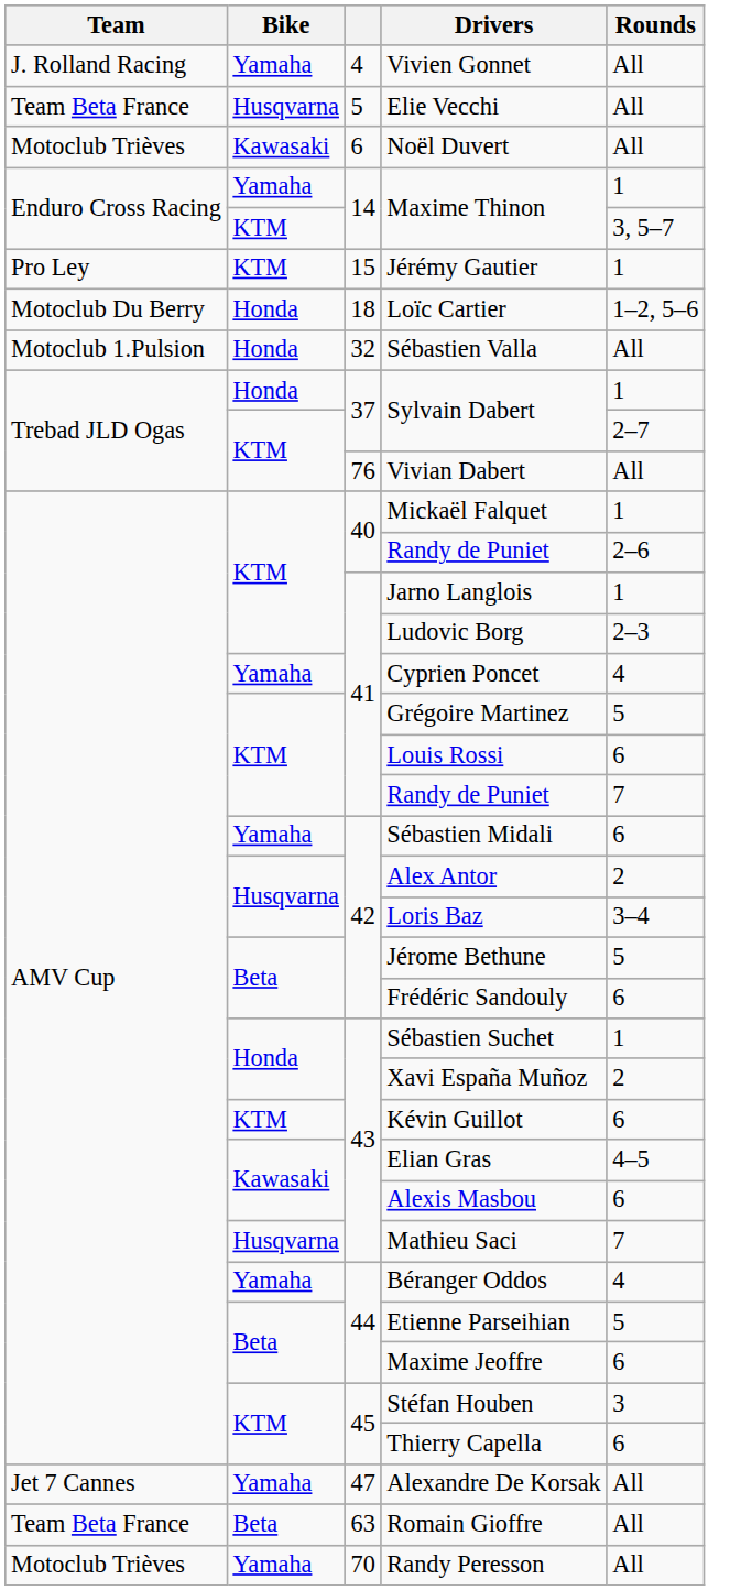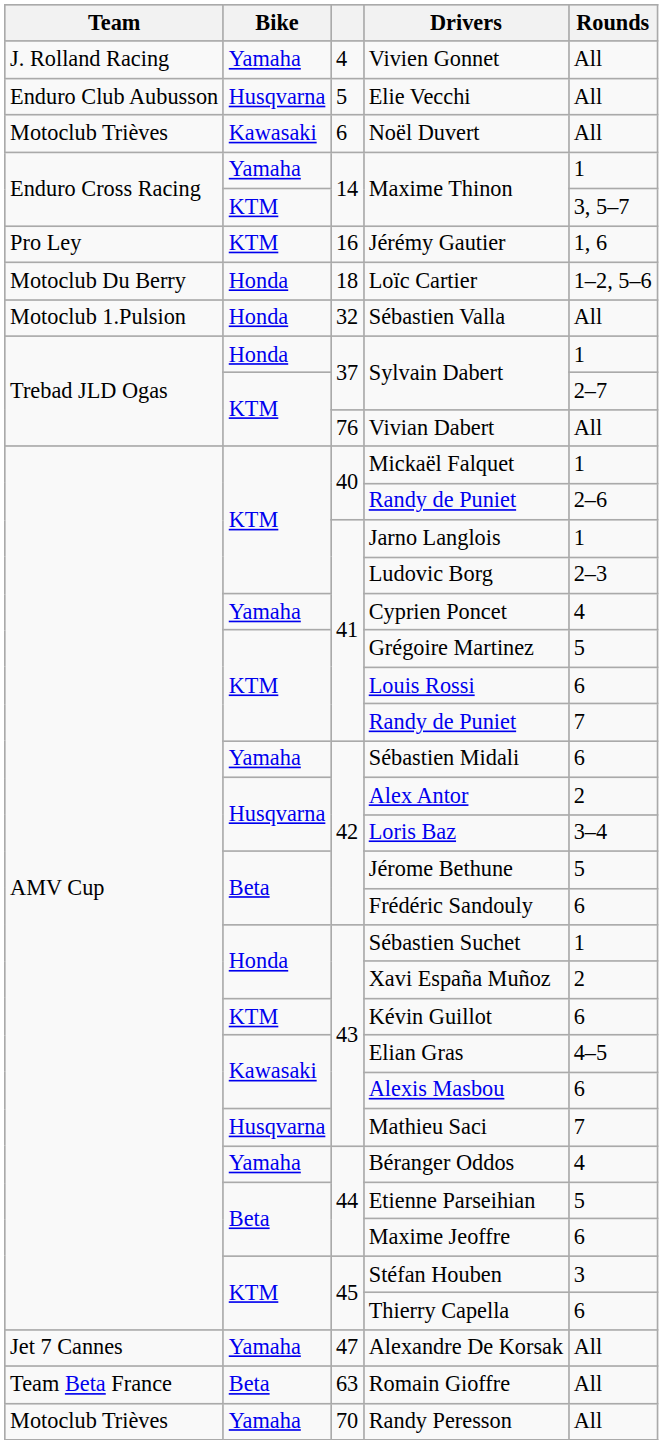Elie Vecchi | Team: Team Beta France -> Enduro Club Aubusson
Jérémy Gautier | column 3: 15 -> 16
Jérémy Gautier | Rounds: 1 -> 1, 6
